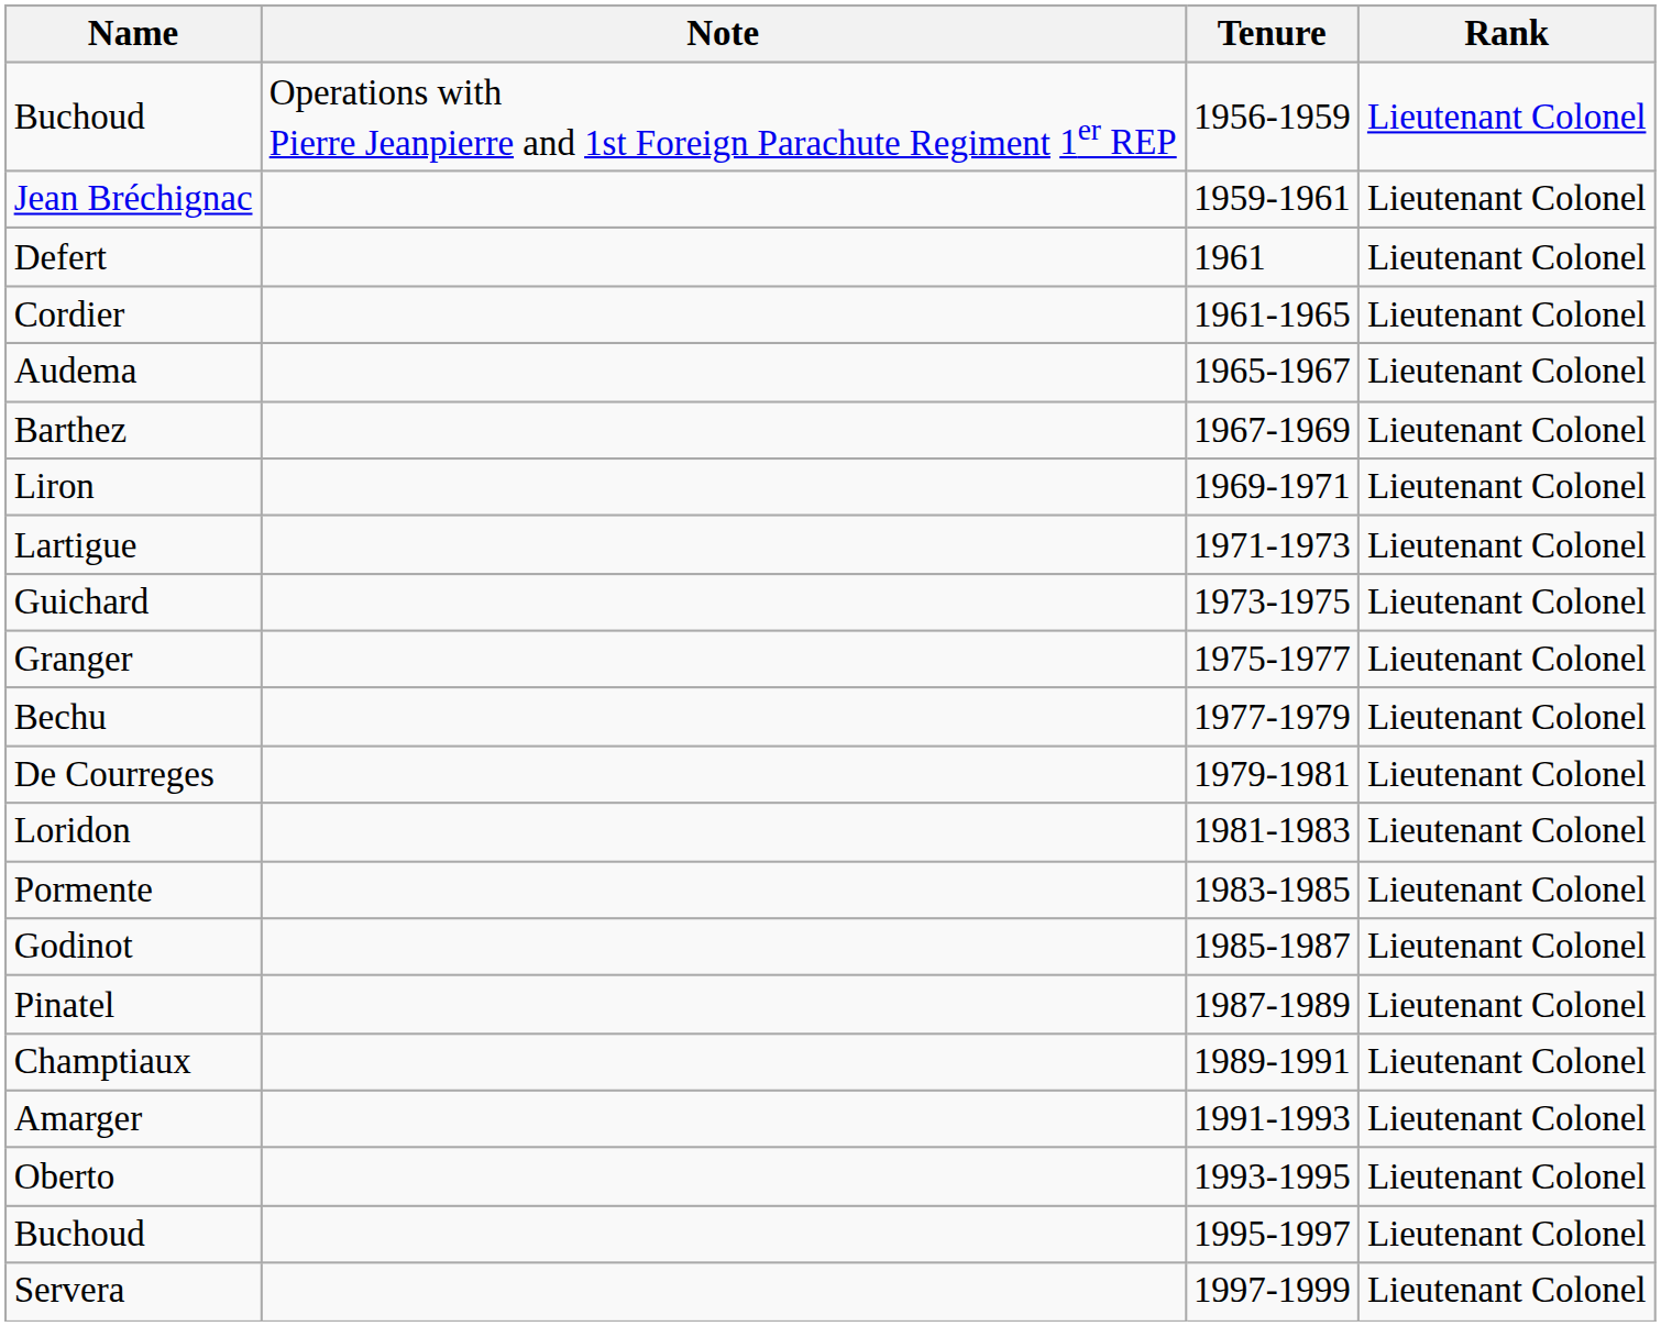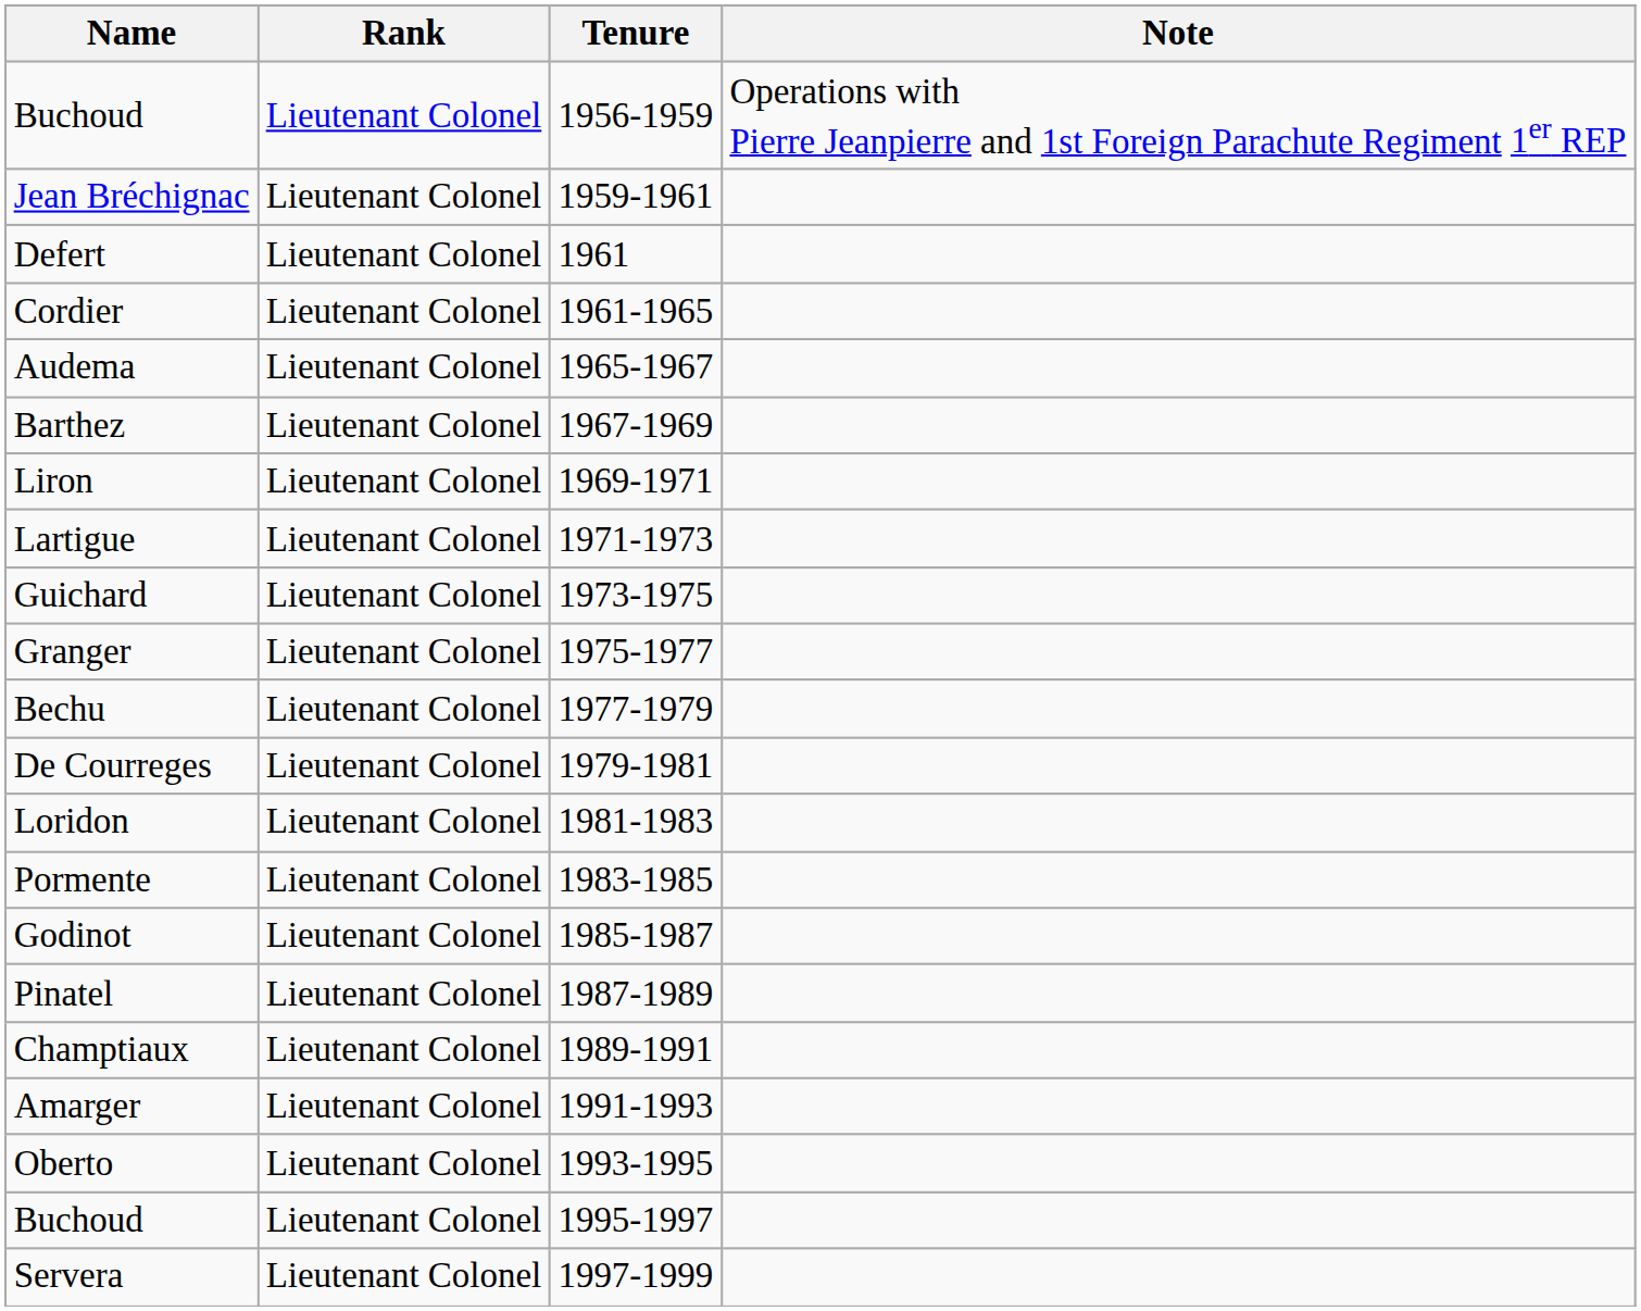columns swapped: Rank <-> Note
